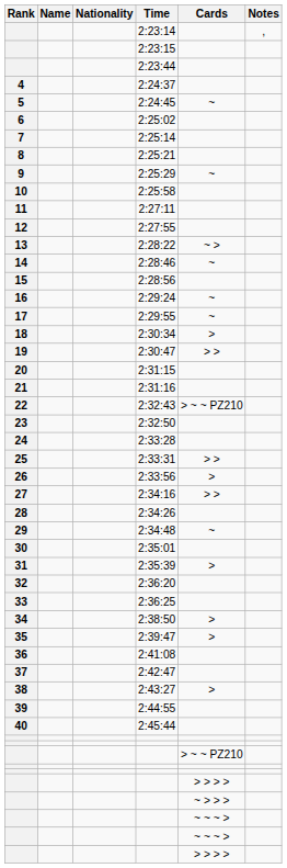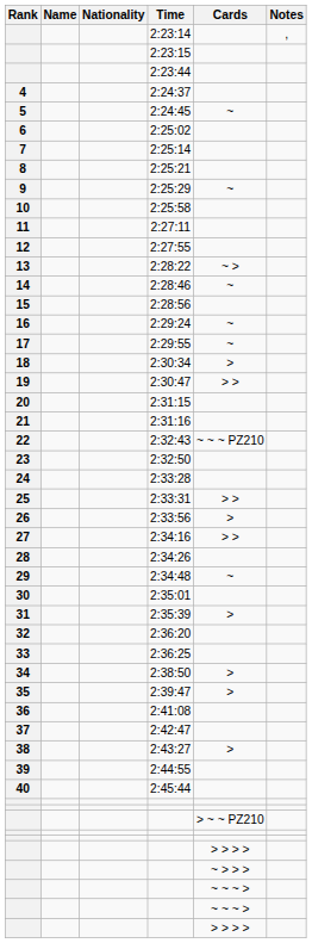2:32:43 | Cards: > ~ ~ PZ210 -> ~ ~ ~ PZ210
